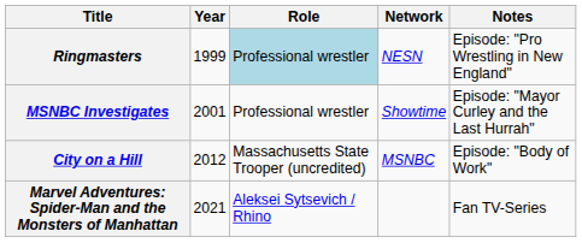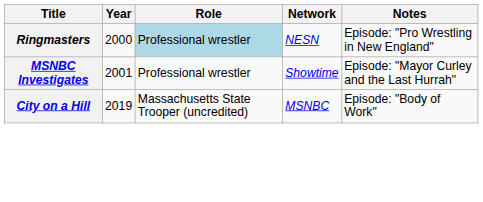Ringmasters | Year: 1999 -> 2000
City on a Hill | Year: 2012 -> 2019
- row: Marvel Adventures: Spider-Man and the Monsters of Manhattan | 2021 | Aleksei Sytsevich / Rhino | Fan TV-Series
